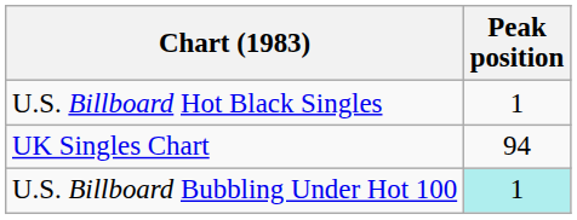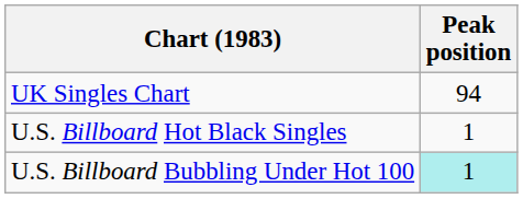rows swapped: UK Singles Chart <-> U.S. Billboard Hot Black Singles
